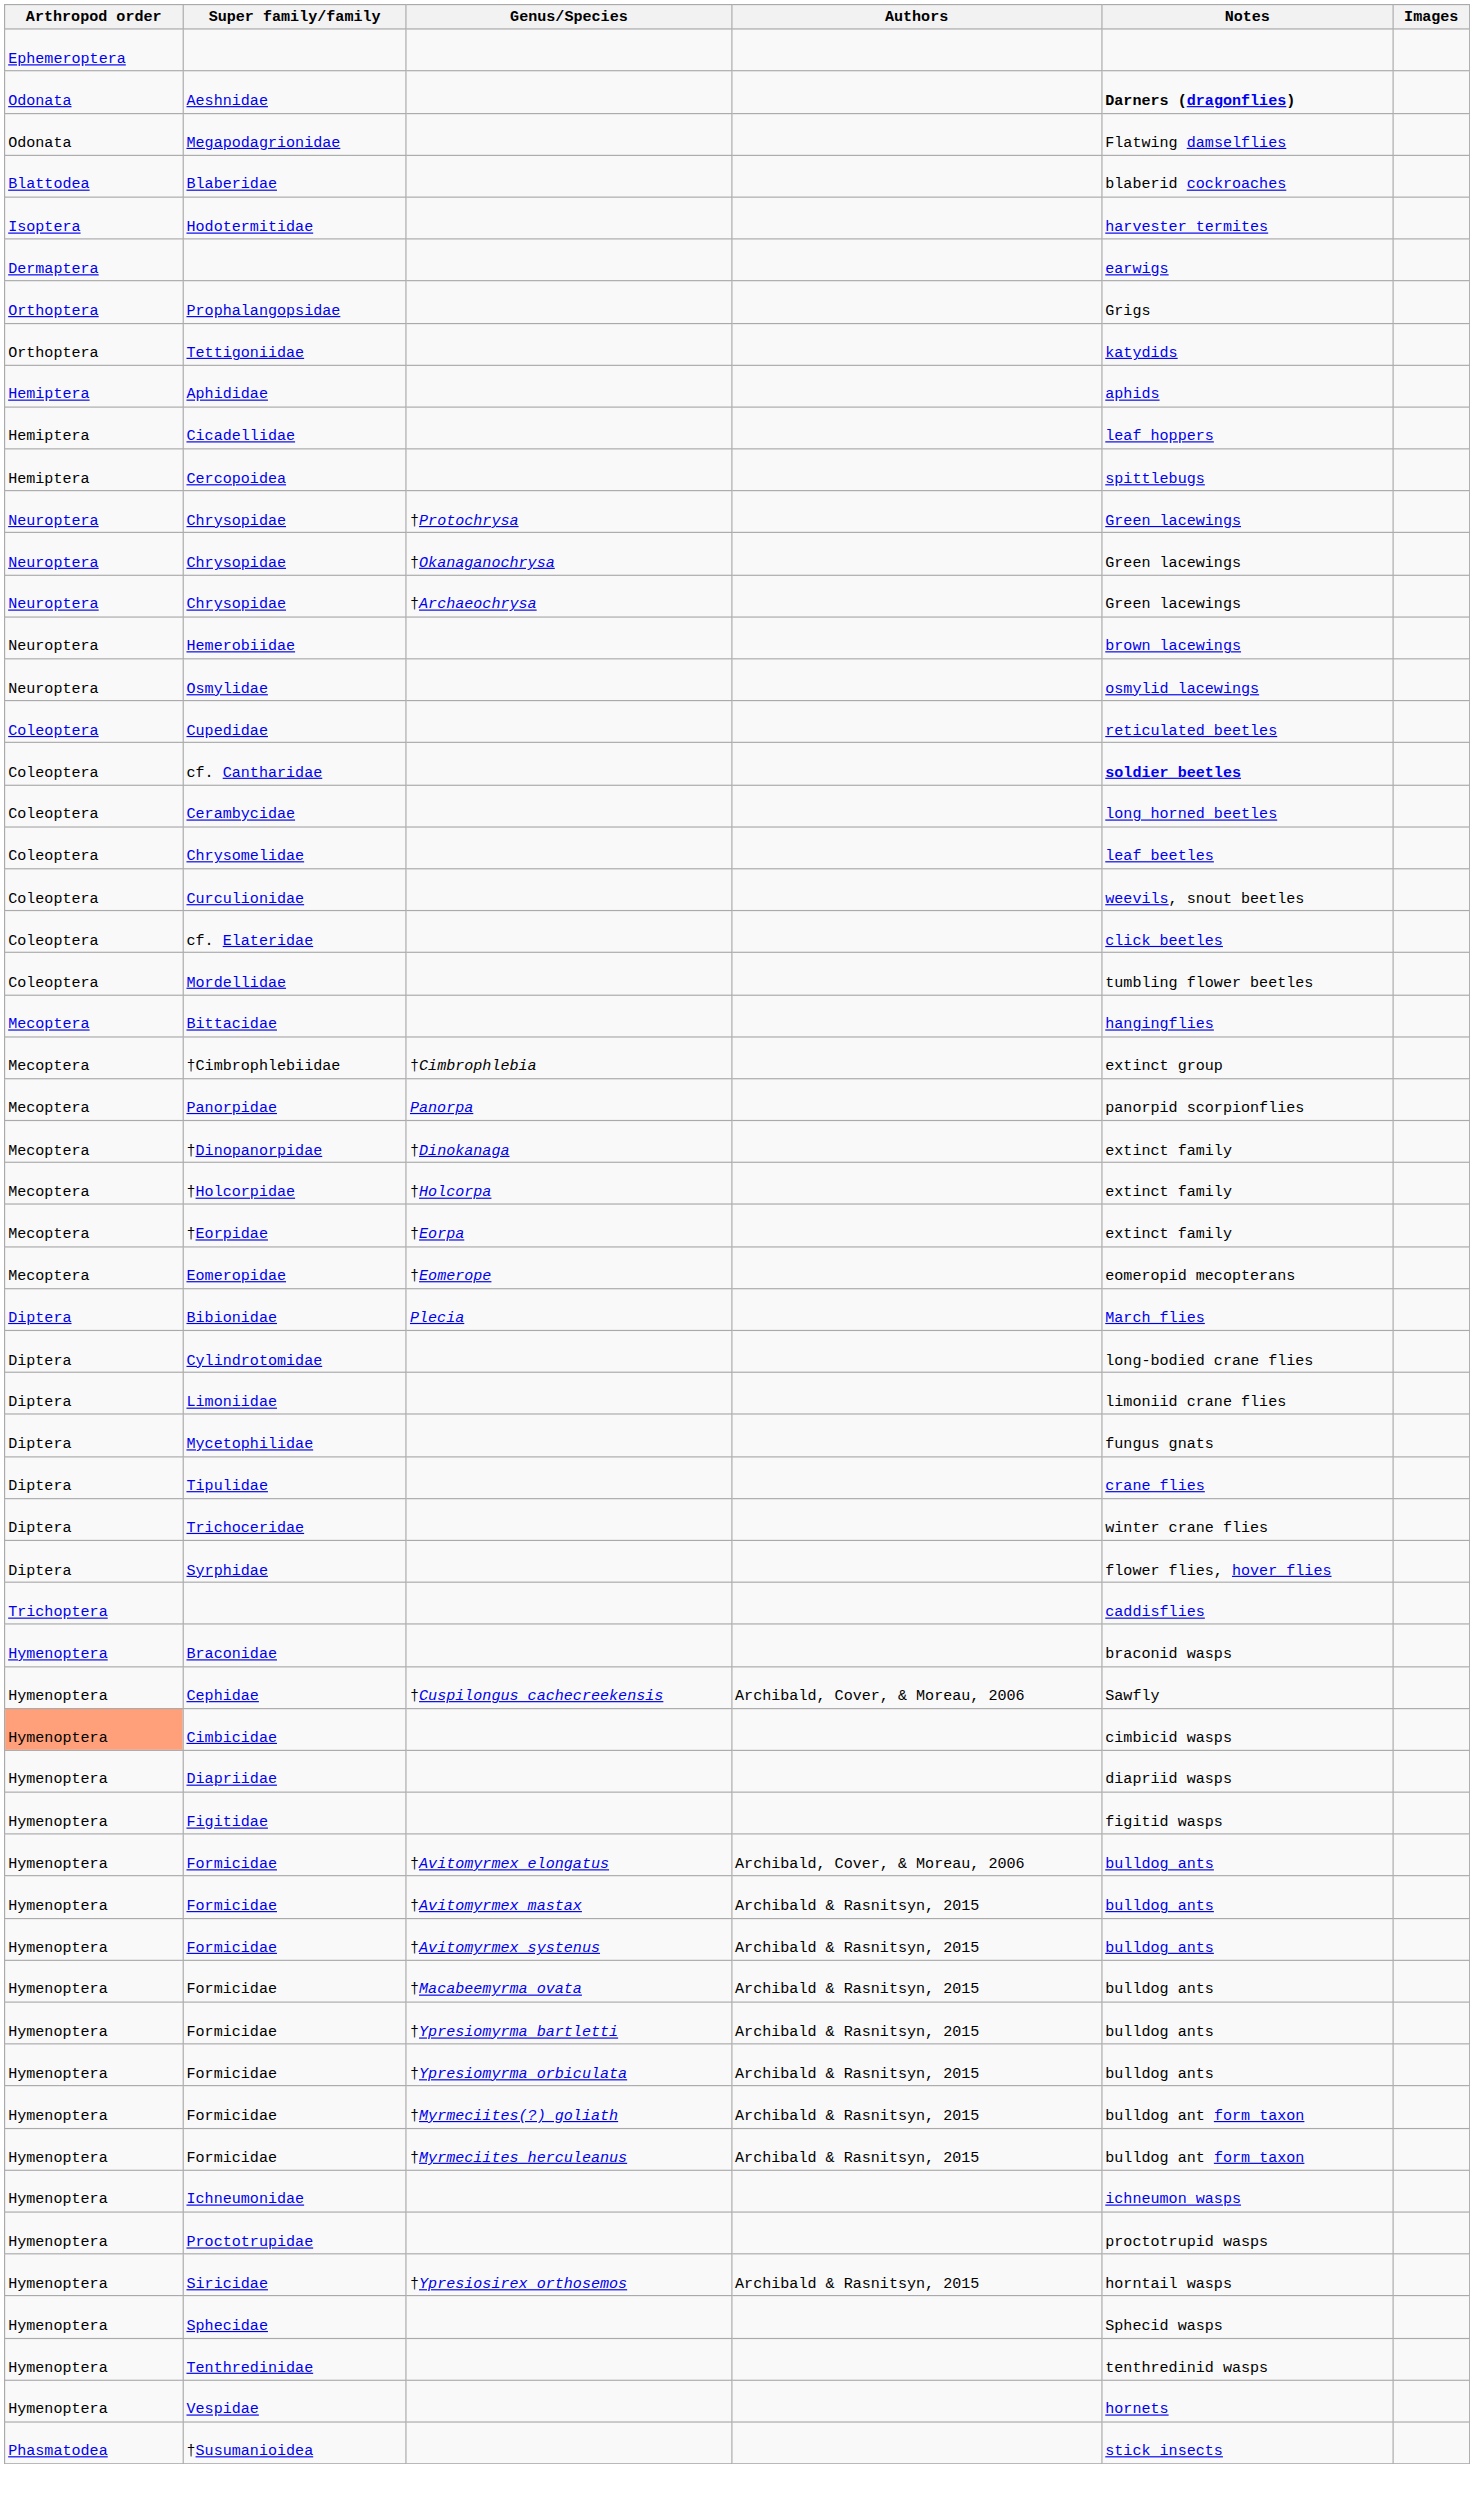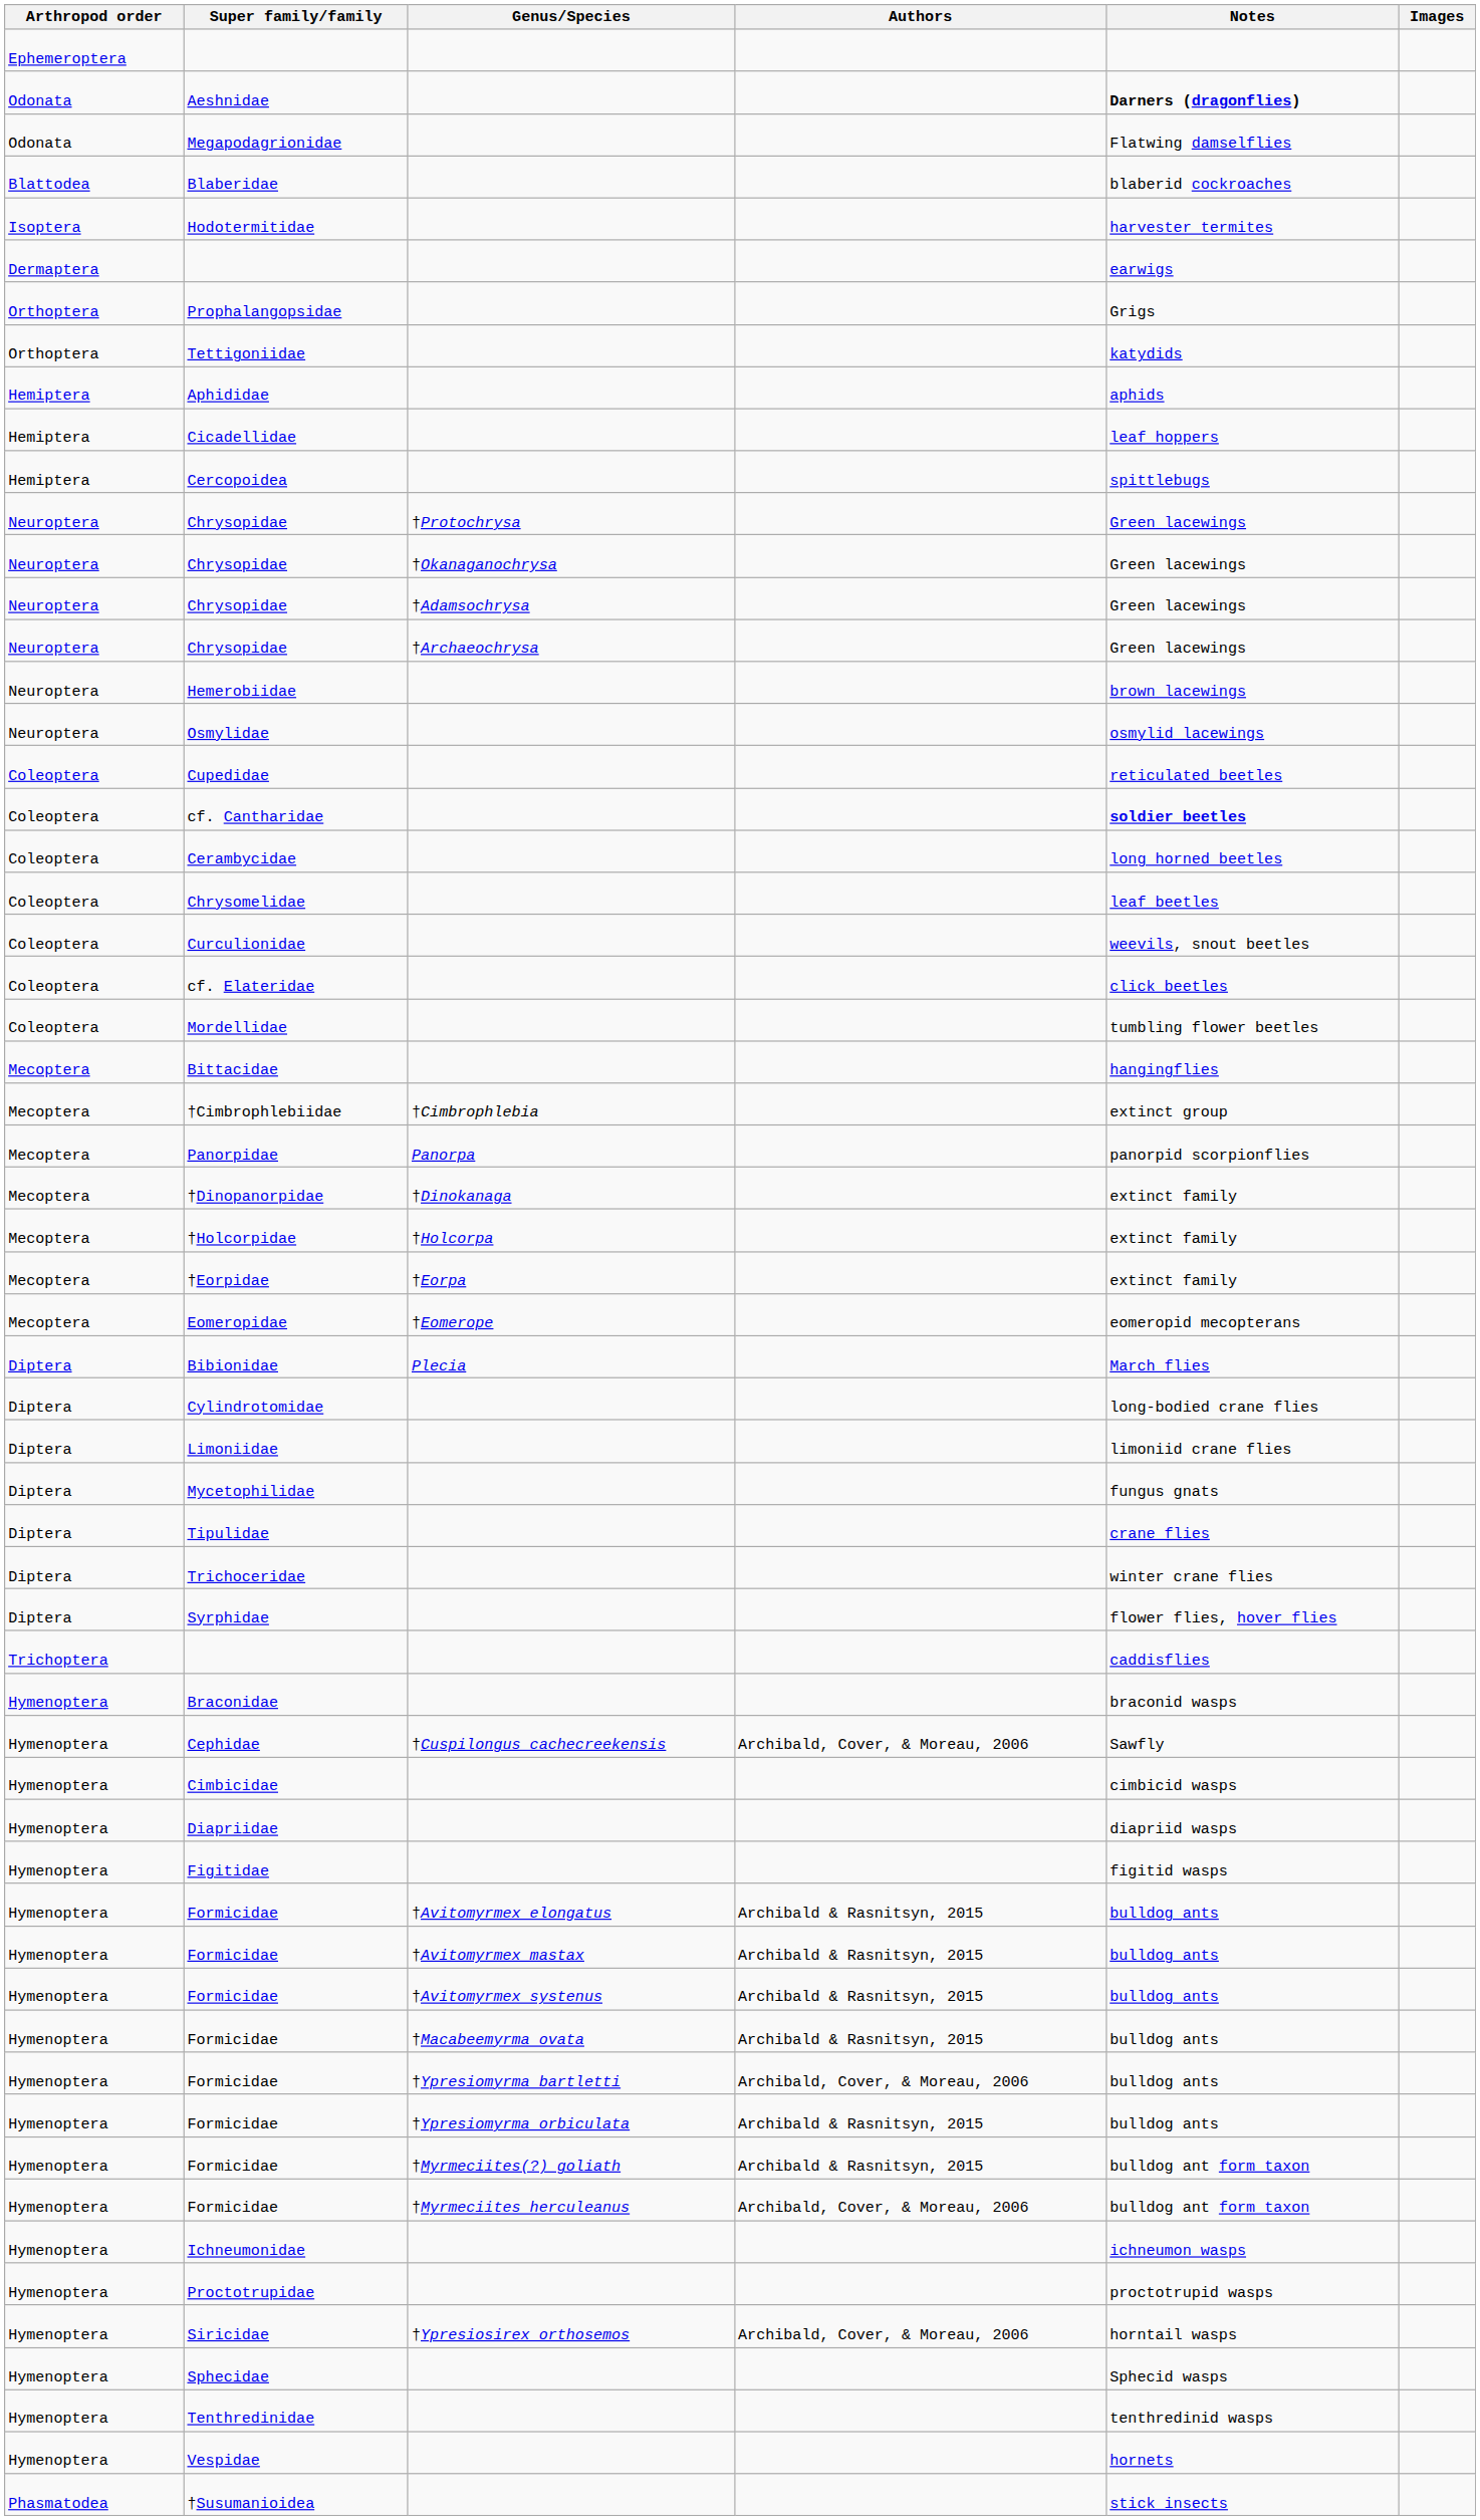+ row: Neuroptera | Chrysopidae | †Adamsochrysa | Green lacewings
Cimbicidae | Arthropod order: lightsalmon background -> no background
Formicidae / †Avitomyrmex elongatus | Authors: Archibald, Cover, & Moreau, 2006 -> Archibald & Rasnitsyn, 2015
Formicidae / †Ypresiomyrma bartletti | Authors: Archibald & Rasnitsyn, 2015 -> Archibald, Cover, & Moreau, 2006
Formicidae / †Myrmeciites herculeanus | Authors: Archibald & Rasnitsyn, 2015 -> Archibald, Cover, & Moreau, 2006
Siricidae | Authors: Archibald & Rasnitsyn, 2015 -> Archibald, Cover, & Moreau, 2006
